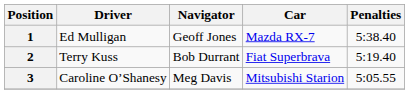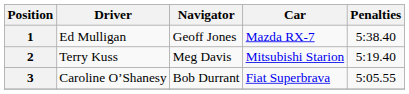2 | Navigator: Bob Durrant -> Meg Davis
2 | Car: Fiat Superbrava -> Mitsubishi Starion
3 | Navigator: Meg Davis -> Bob Durrant
3 | Car: Mitsubishi Starion -> Fiat Superbrava
